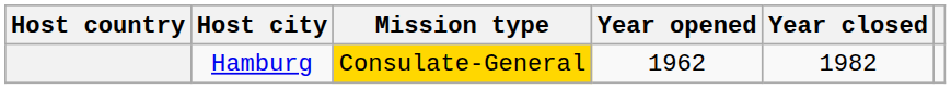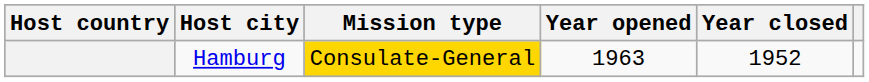Hamburg | Year opened: 1962 -> 1963
Hamburg | Year closed: 1982 -> 1952
